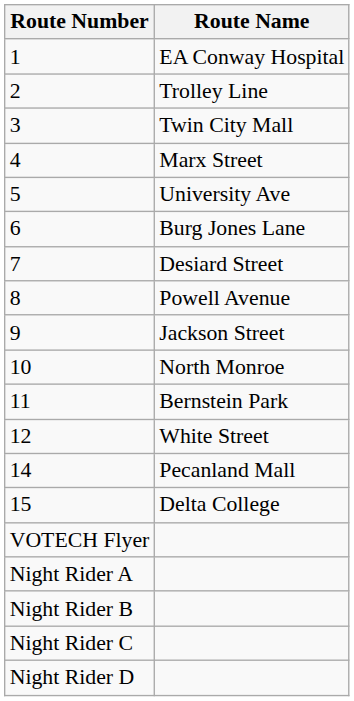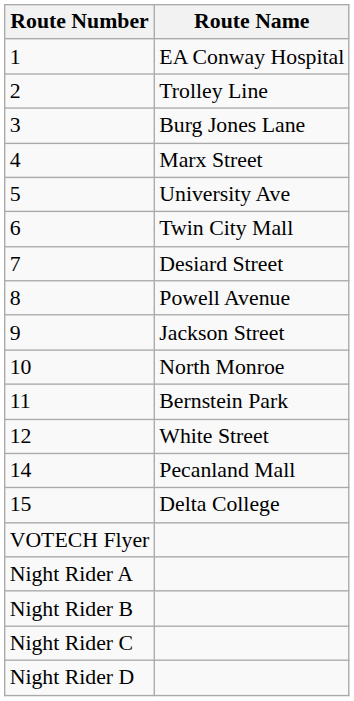3 | Route Name: Twin City Mall -> Burg Jones Lane
6 | Route Name: Burg Jones Lane -> Twin City Mall
